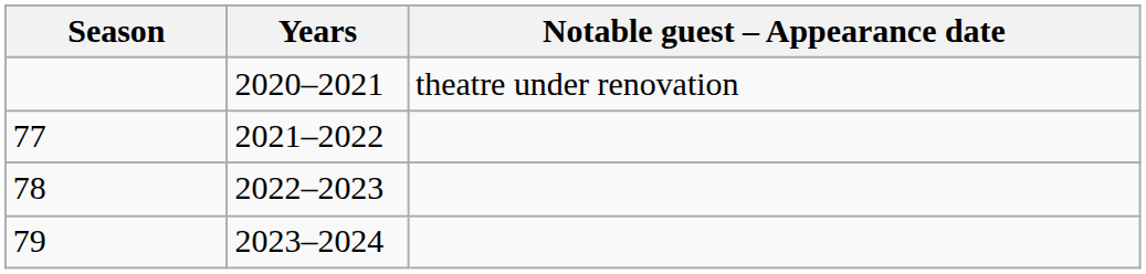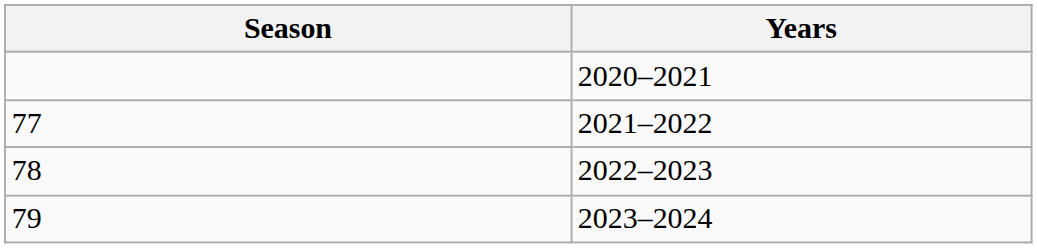- column: Notable guest – Appearance date | theatre under renovation
